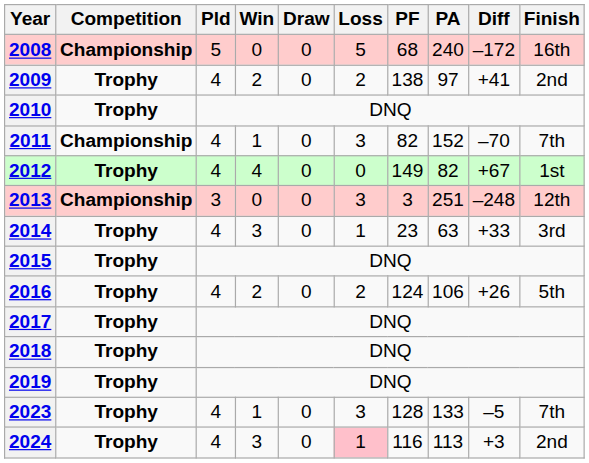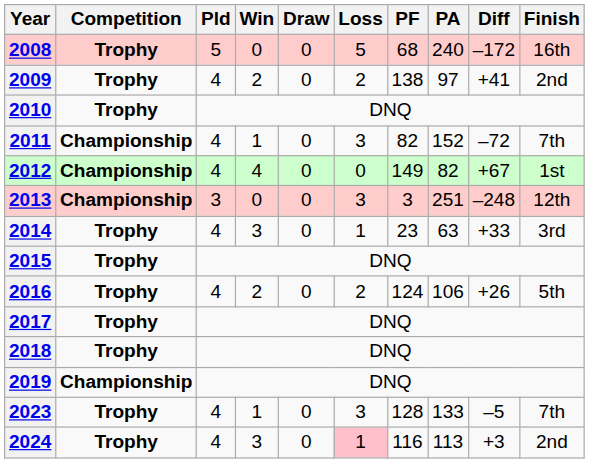2008 | Competition: Championship -> Trophy
2011 | Diff: –70 -> –72
2012 | Competition: Trophy -> Championship
2019 | Competition: Trophy -> Championship
